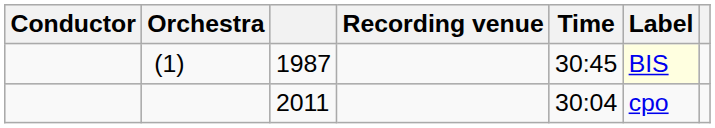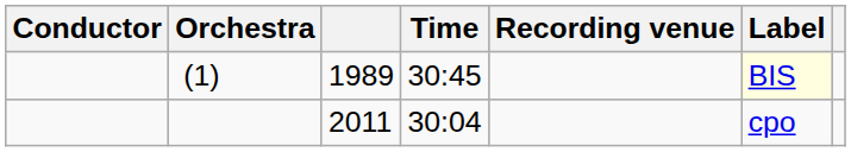columns swapped: Time <-> Recording venue
(1) | column 3: 1987 -> 1989
